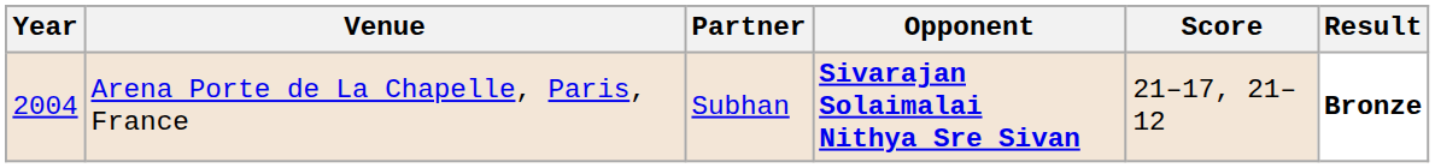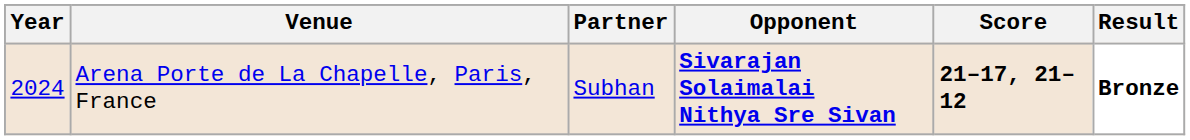Arena Porte de La Chapelle, Paris, France | Year: 2004 -> 2024
Arena Porte de La Chapelle, Paris, France | Score: normal -> bold
